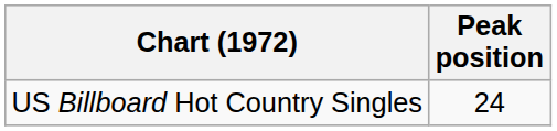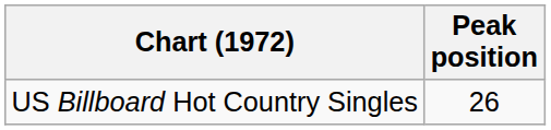US Billboard Hot Country Singles | Peak position: 24 -> 26
